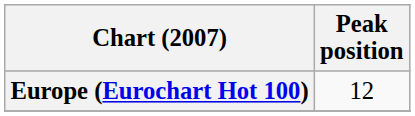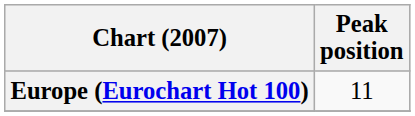Europe (Eurochart Hot 100) | Peak position: 12 -> 11
